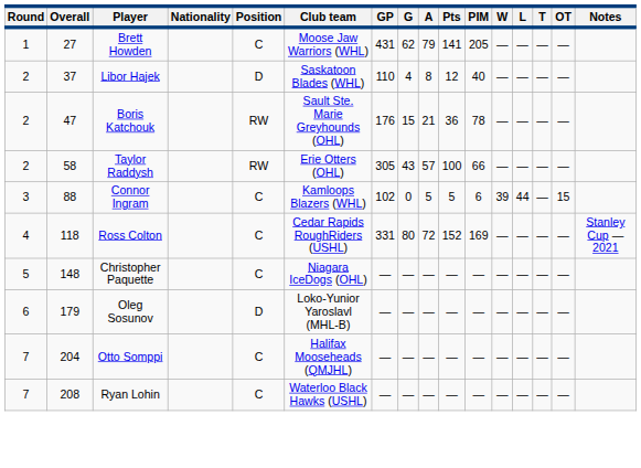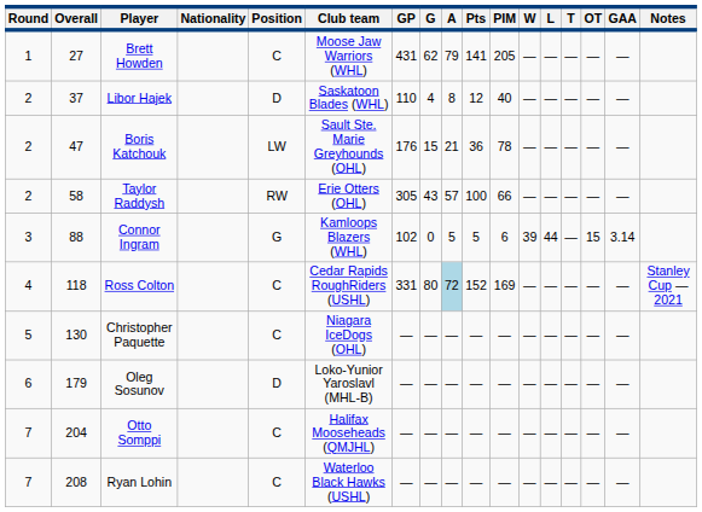+ column: GAA | — | — | — | — | 3.14 | — | — | — | — | —
Boris Katchouk | Position: RW -> LW
Connor Ingram | Position: C -> G
Ross Colton | A: no background -> lightblue background
Christopher Paquette | Overall: 148 -> 130
